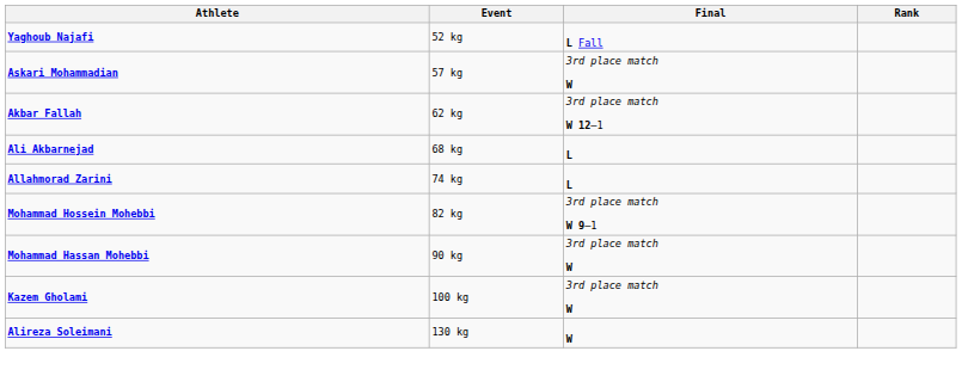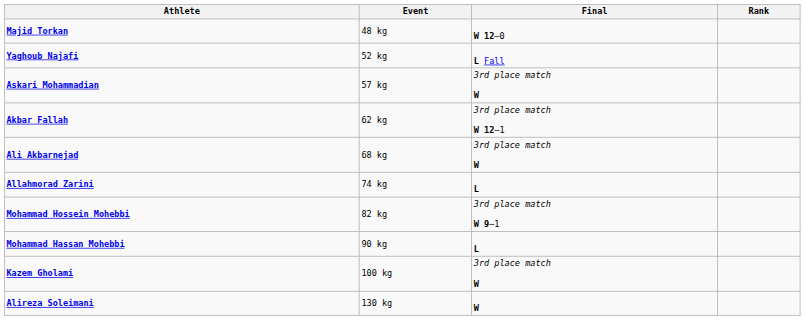+ row: Majid Torkan | 48 kg | W 12–0
Ali Akbarnejad | Final: L -> 3rd place match W
Mohammad Hassan Mohebbi | Final: 3rd place match W -> L
